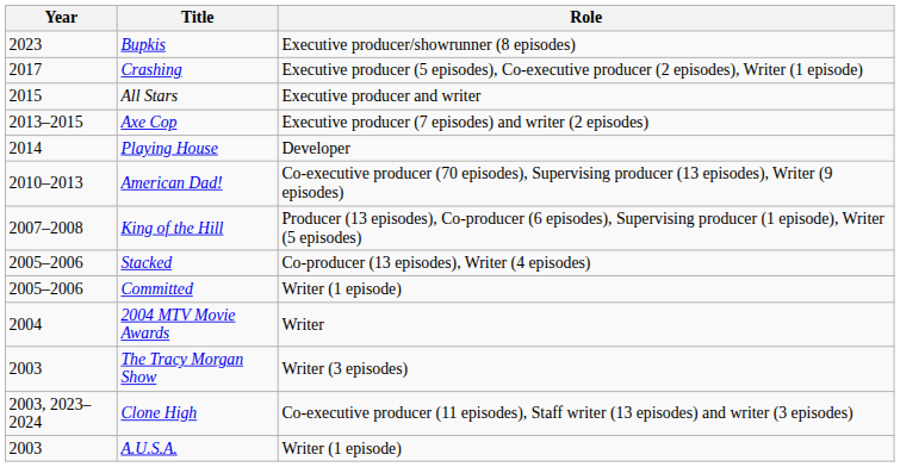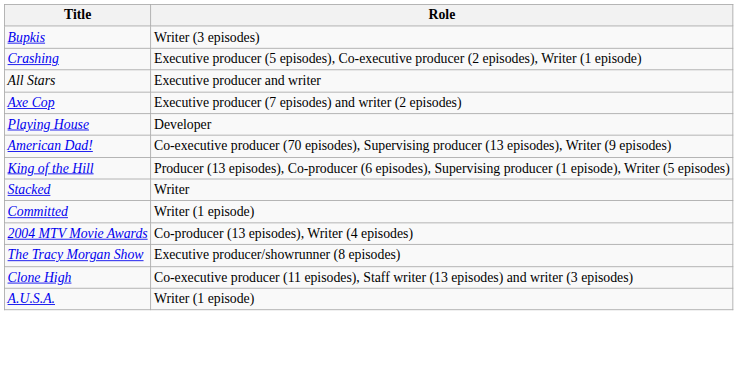- column: Year | 2023 | 2017 | 2015 | 2013–2015 | 2014 | 2010–2013 | 2007–2008 | 2005–2006 | 2005–2006 | 2004 | 2003 | 2003, 2023–2024 | 2003
Bupkis | Role: Executive producer/showrunner (8 episodes) -> Writer (3 episodes)
Stacked | Role: Co-producer (13 episodes), Writer (4 episodes) -> Writer
2004 MTV Movie Awards | Role: Writer -> Co-producer (13 episodes), Writer (4 episodes)
The Tracy Morgan Show | Role: Writer (3 episodes) -> Executive producer/showrunner (8 episodes)
